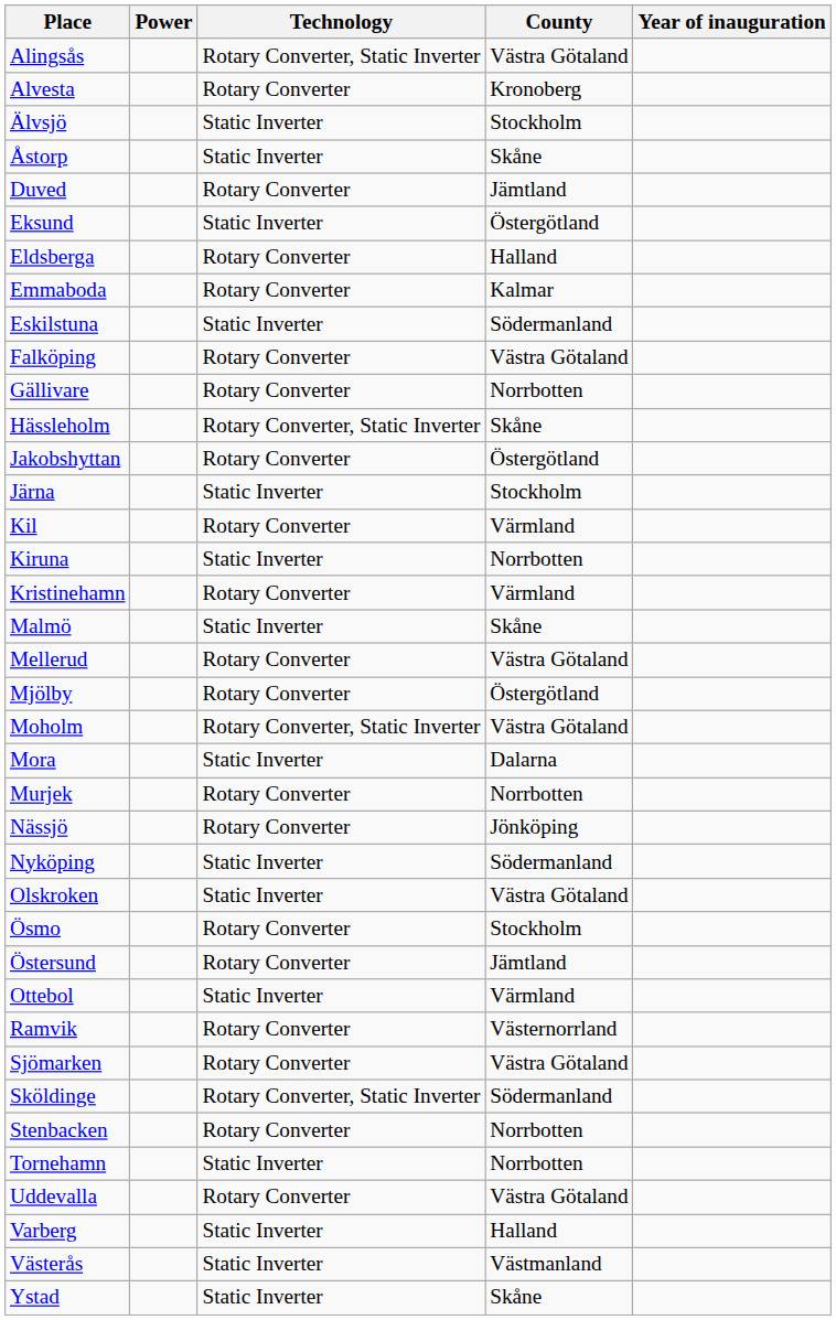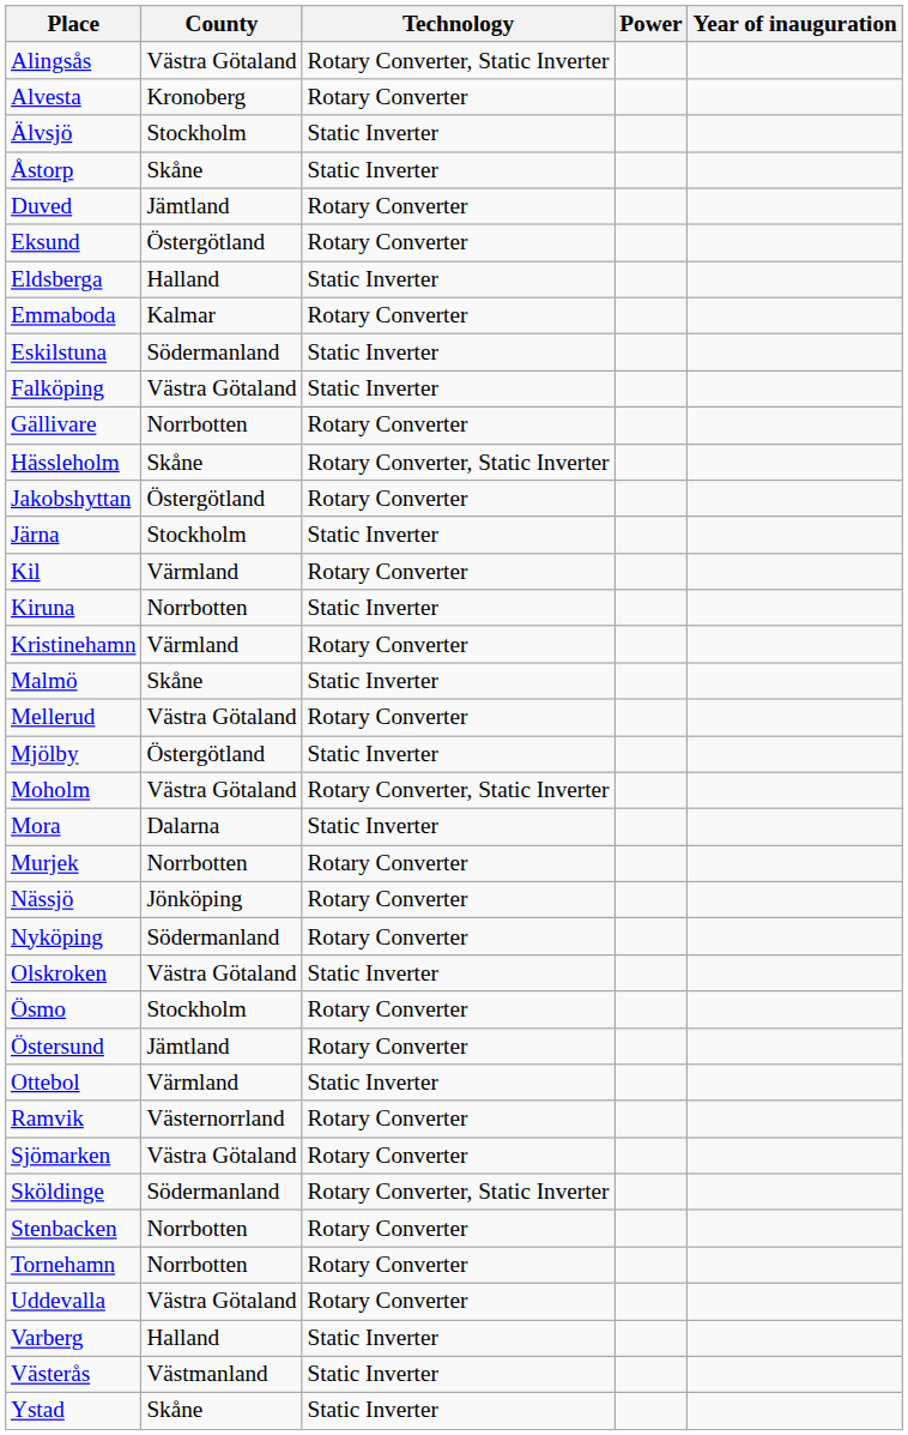columns swapped: County <-> Power
Eksund | Technology: Static Inverter -> Rotary Converter
Eldsberga | Technology: Rotary Converter -> Static Inverter
Falköping | Technology: Rotary Converter -> Static Inverter
Mjölby | Technology: Rotary Converter -> Static Inverter
Nyköping | Technology: Static Inverter -> Rotary Converter
Tornehamn | Technology: Static Inverter -> Rotary Converter
